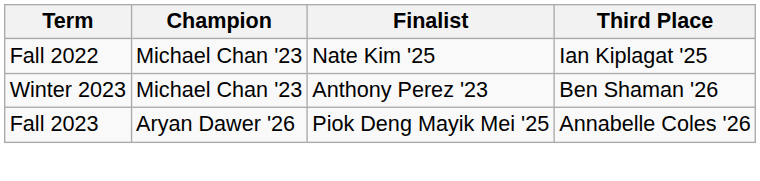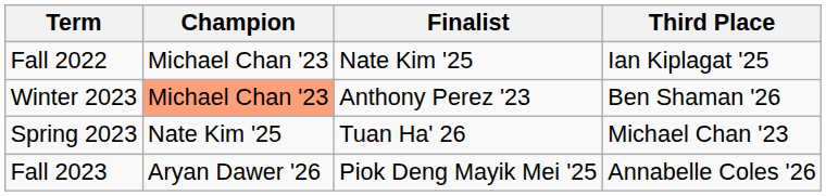Winter 2023 | Champion: no background -> lightsalmon background
+ row: Spring 2023 | Nate Kim '25 | Tuan Ha' 26 | Michael Chan '23
